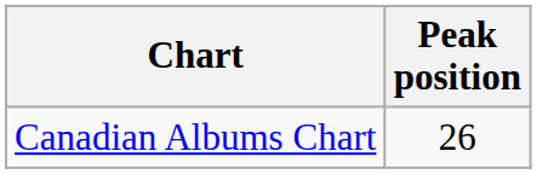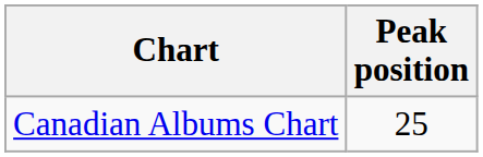Canadian Albums Chart | Peak position: 26 -> 25
